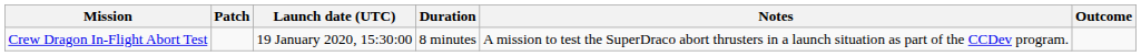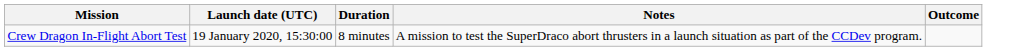- column: Patch
